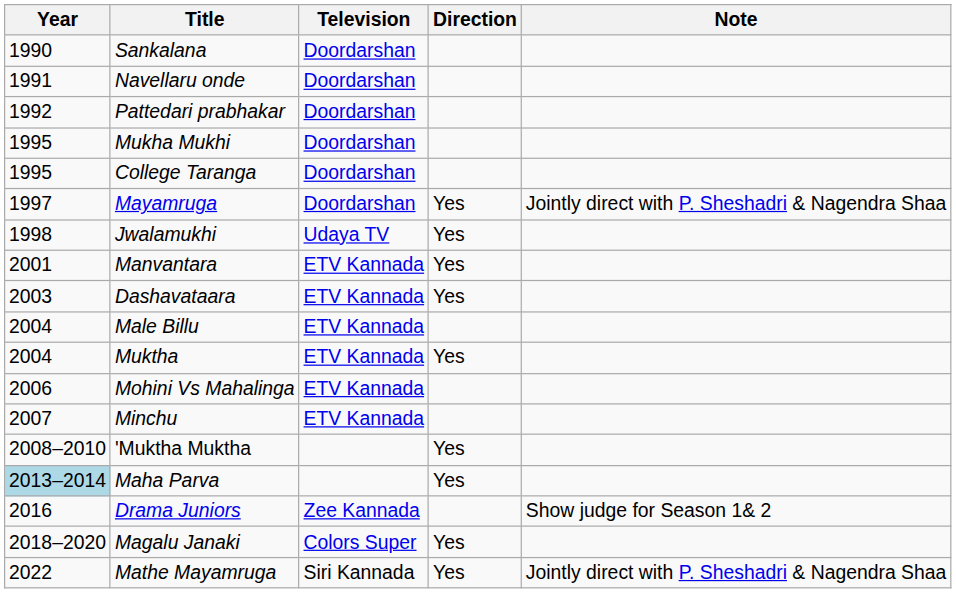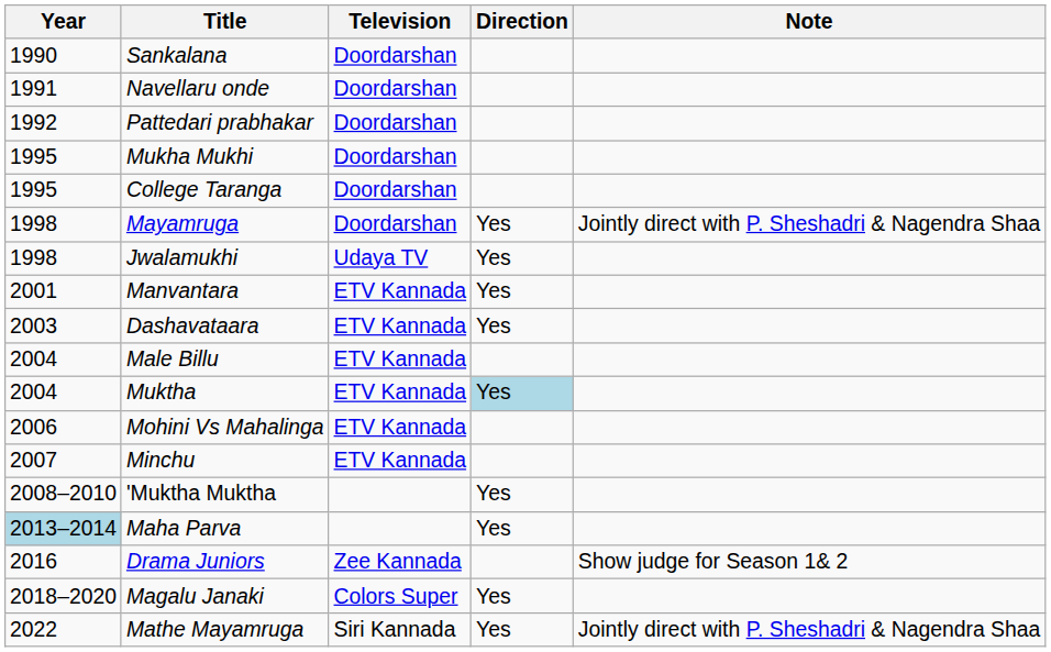Mayamruga | Year: 1997 -> 1998
Muktha | Direction: no background -> lightblue background
